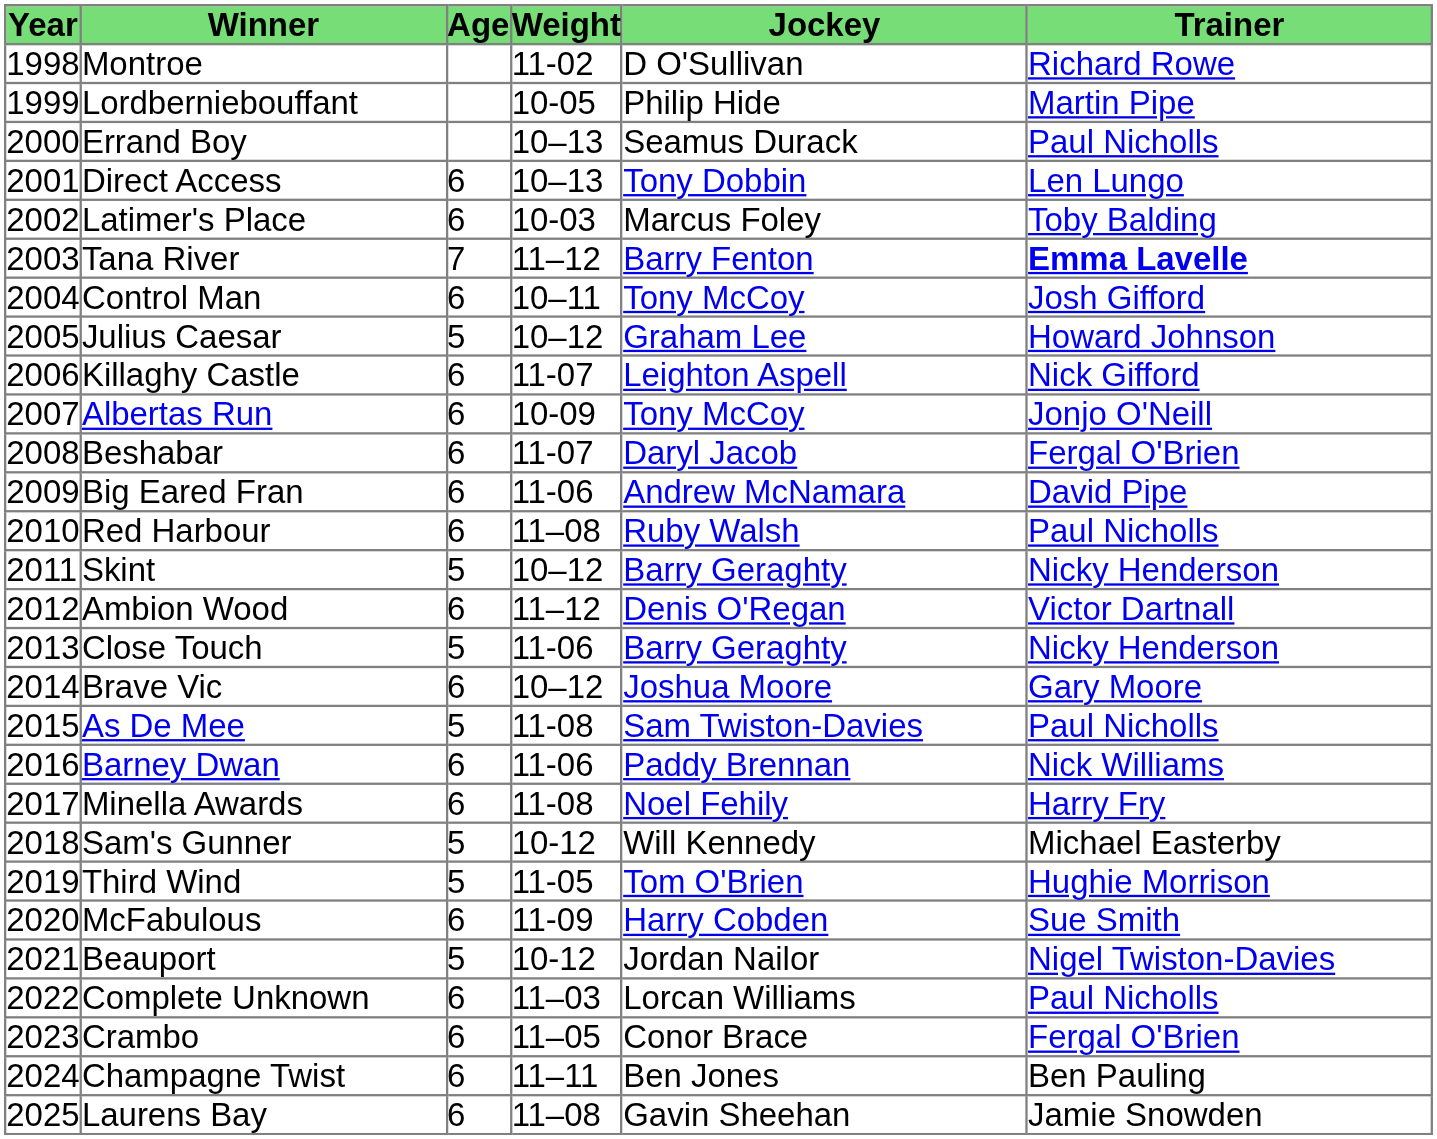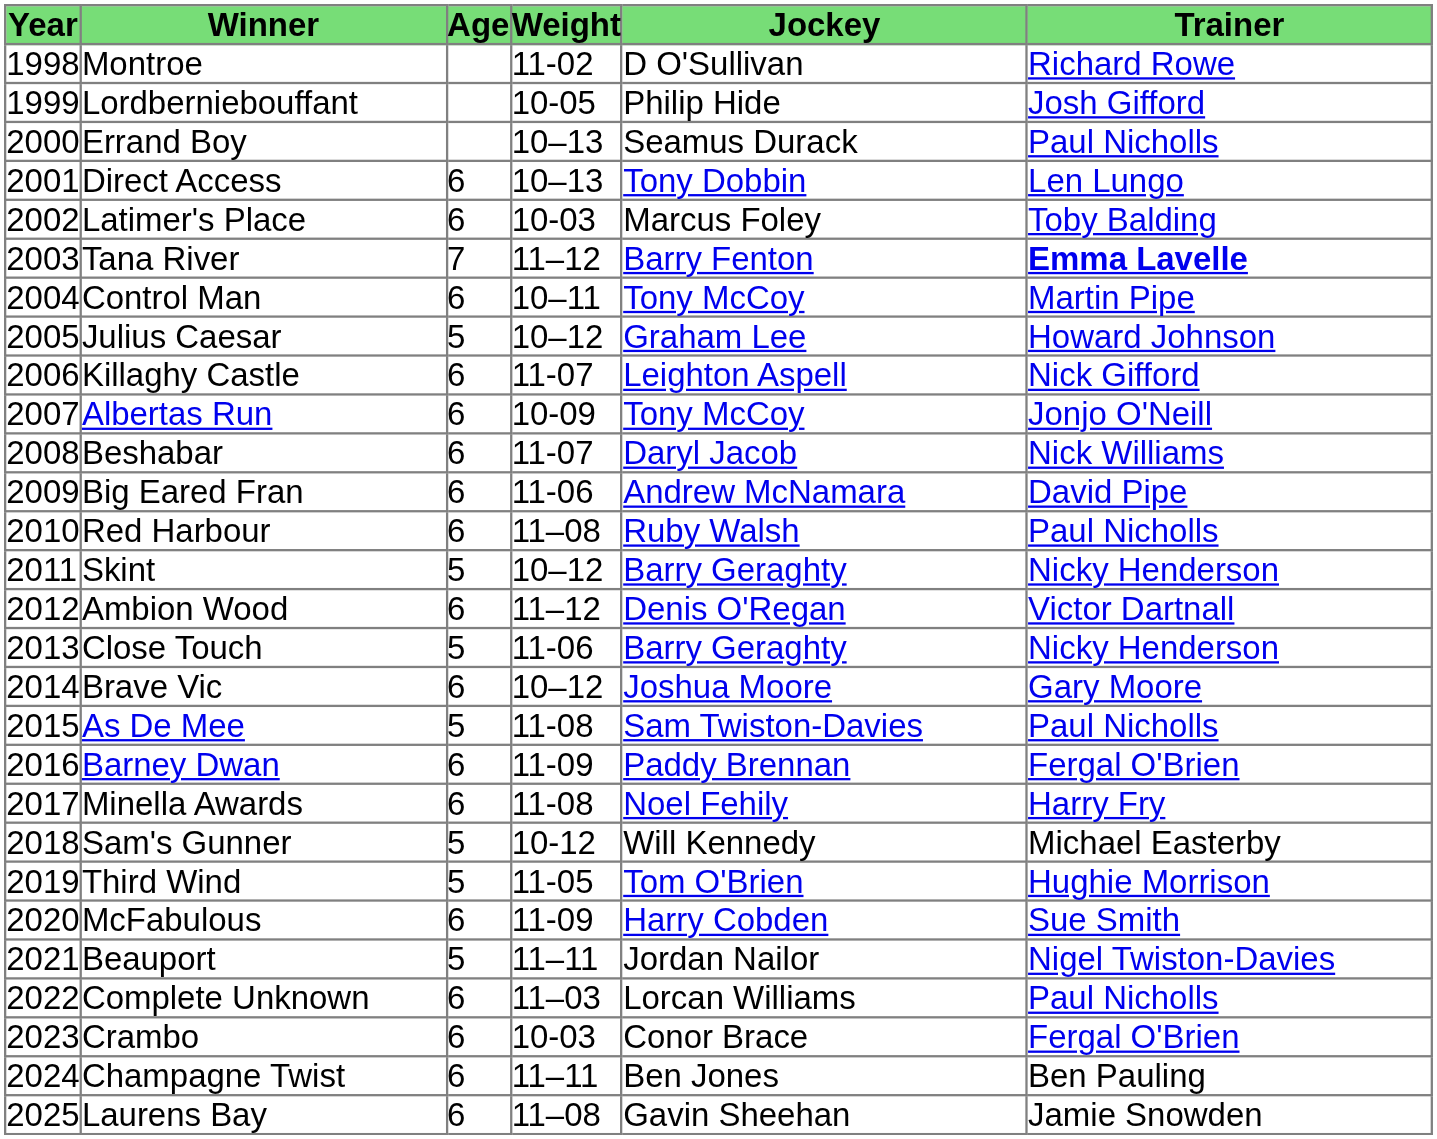Lordberniebouffant | Trainer: Martin Pipe -> Josh Gifford
Control Man | Trainer: Josh Gifford -> Martin Pipe
Beshabar | Trainer: Fergal O'Brien -> Nick Williams
Barney Dwan | Weight: 11-06 -> 11-09
Barney Dwan | Trainer: Nick Williams -> Fergal O'Brien
Beauport | Weight: 10-12 -> 11–11
Crambo | Weight: 11–05 -> 10-03
